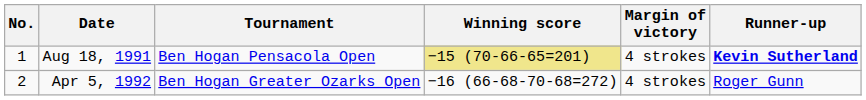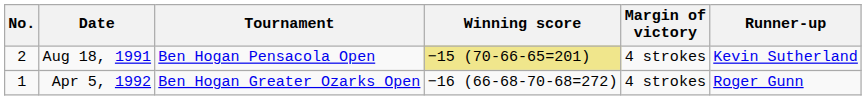Aug 18, 1991 | No.: 1 -> 2
Aug 18, 1991 | Runner-up: bold -> normal
Apr 5, 1992 | No.: 2 -> 1
